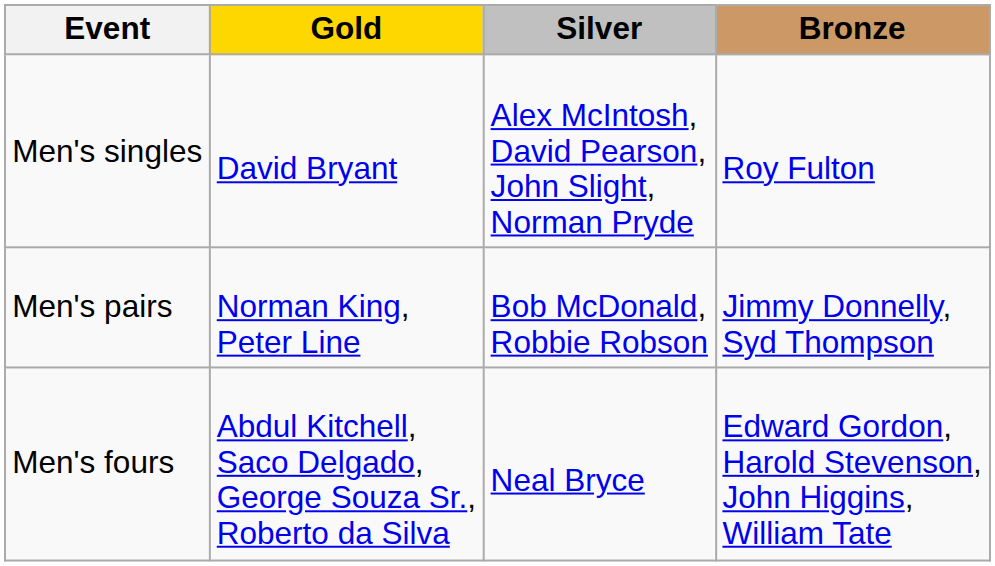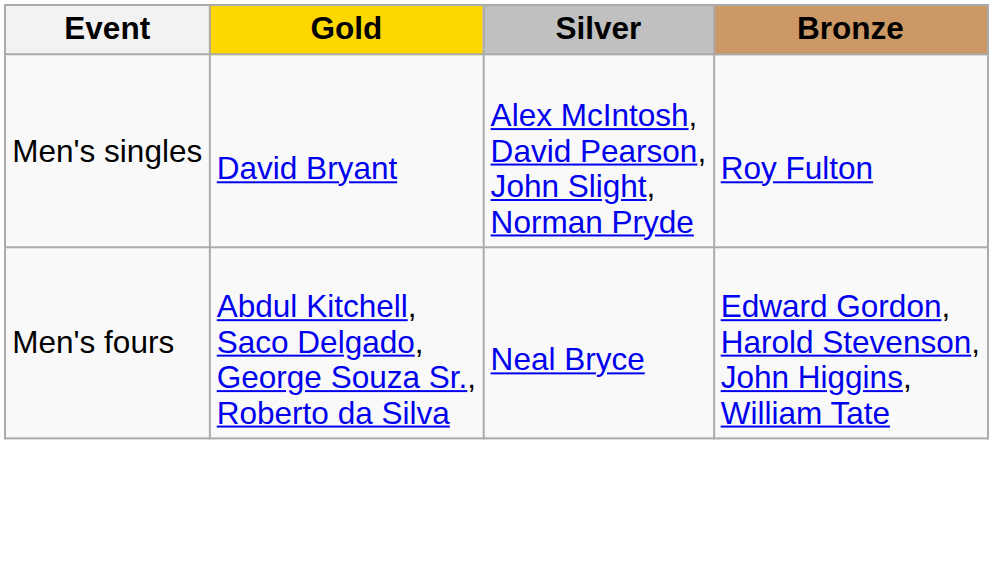- row: Men's pairs | Norman King, Peter Line | Bob McDonald, Robbie Robson | Jimmy Donnelly, Syd Thompson
